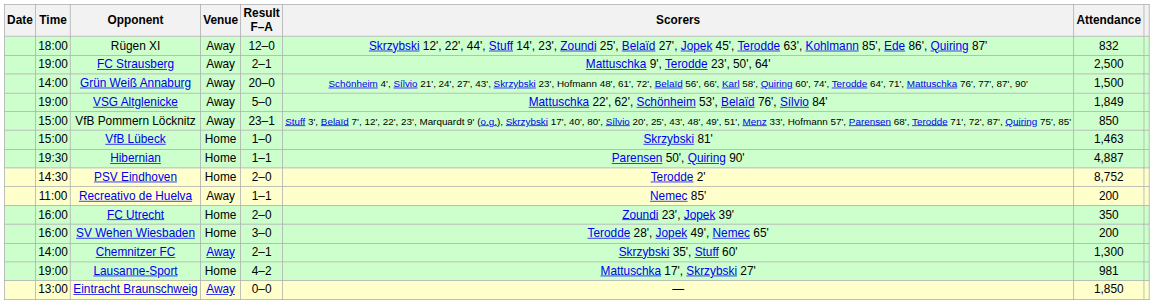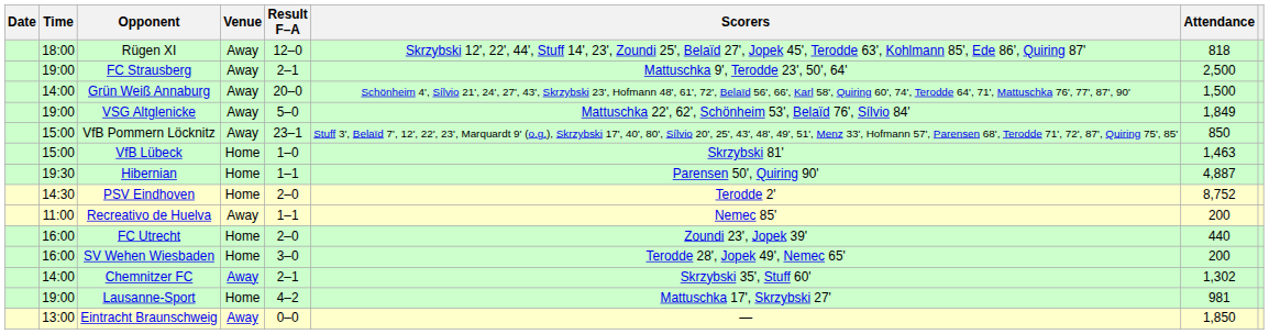Rügen XI | Attendance: 832 -> 818
FC Utrecht | Attendance: 350 -> 440
Chemnitzer FC | Attendance: 1,300 -> 1,302
